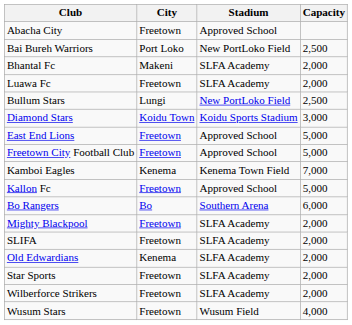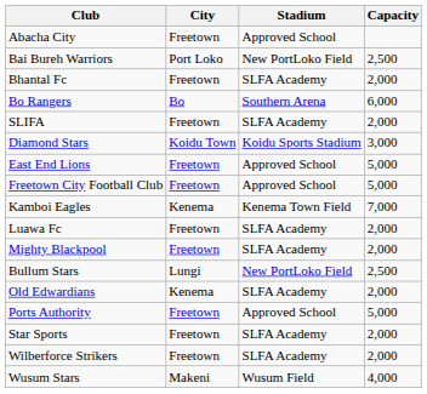Bhantal Fc | City: Makeni -> Freetown
rows swapped: Bo Rangers <-> Luawa Fc
rows swapped: Bullum Stars <-> SLIFA
- row: Kallon Fc | Freetown | Approved School | 5,000
+ row: Ports Authority | Freetown | Approved School | 5,000
Wusum Stars | City: Freetown -> Makeni
